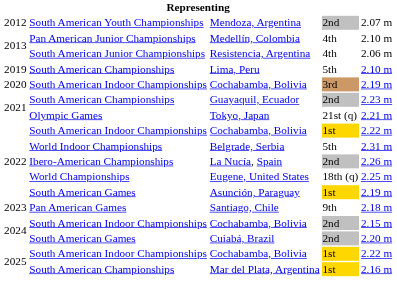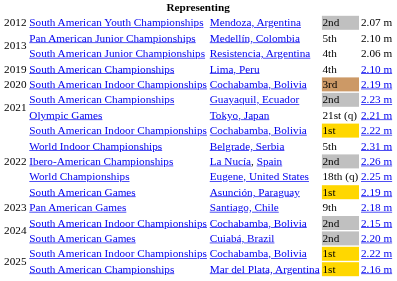Medellín, Colombia | column 4: 4th -> 5th
Lima, Peru | column 4: 5th -> 4th
